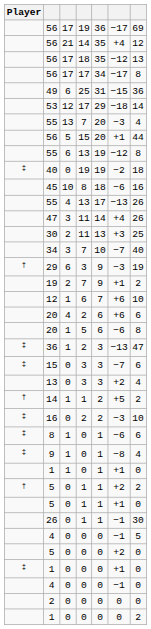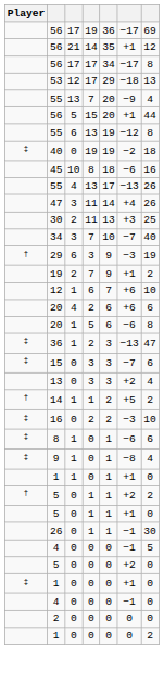56 / 14 | column 6: +4 -> +1
- row: 56 | 17 | 18 | 35 | −12 | 13
- row: 49 | 6 | 25 | 31 | −15 | 36
53 | column 7: 14 -> 13
55 / 7 | column 6: −3 -> −9
